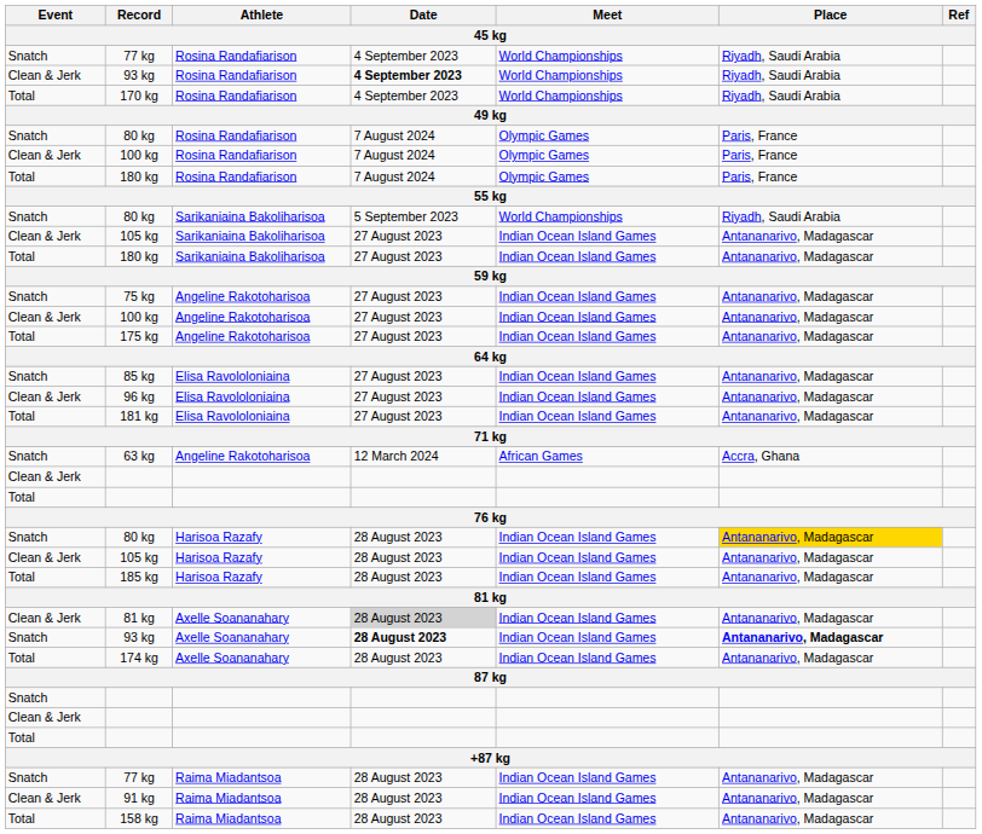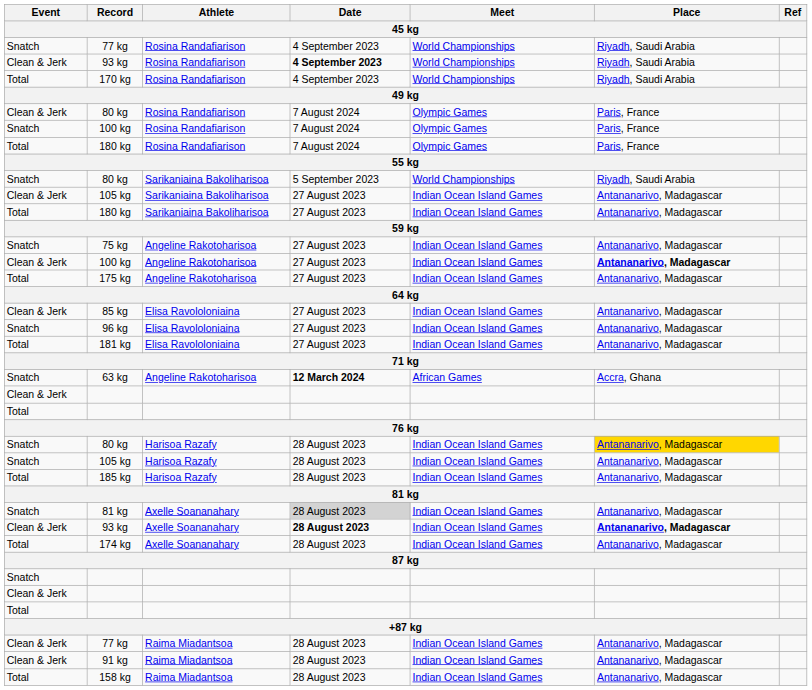80 kg / Rosina Randafiarison | Event: Snatch -> Clean & Jerk
100 kg / Rosina Randafiarison | Event: Clean & Jerk -> Snatch
100 kg / Angeline Rakotoharisoa | Place: normal -> bold
85 kg | Event: Snatch -> Clean & Jerk
96 kg | Event: Clean & Jerk -> Snatch
63 kg | Date: normal -> bold
105 kg / Harisoa Razafy | Event: Clean & Jerk -> Snatch
81 kg / Axelle Soananahary | Event: Clean & Jerk -> Snatch
93 kg / Axelle Soananahary | Event: Snatch -> Clean & Jerk
77 kg / Raima Miadantsoa | Event: Snatch -> Clean & Jerk
